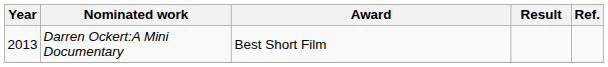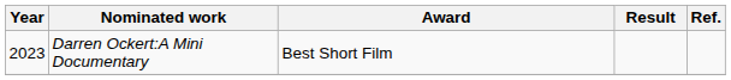Darren Ockert:A Mini Documentary | Year: 2013 -> 2023
